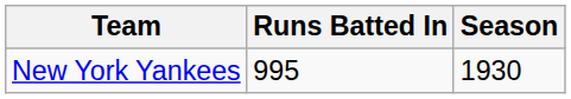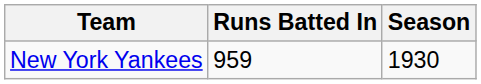New York Yankees | Runs Batted In: 995 -> 959
